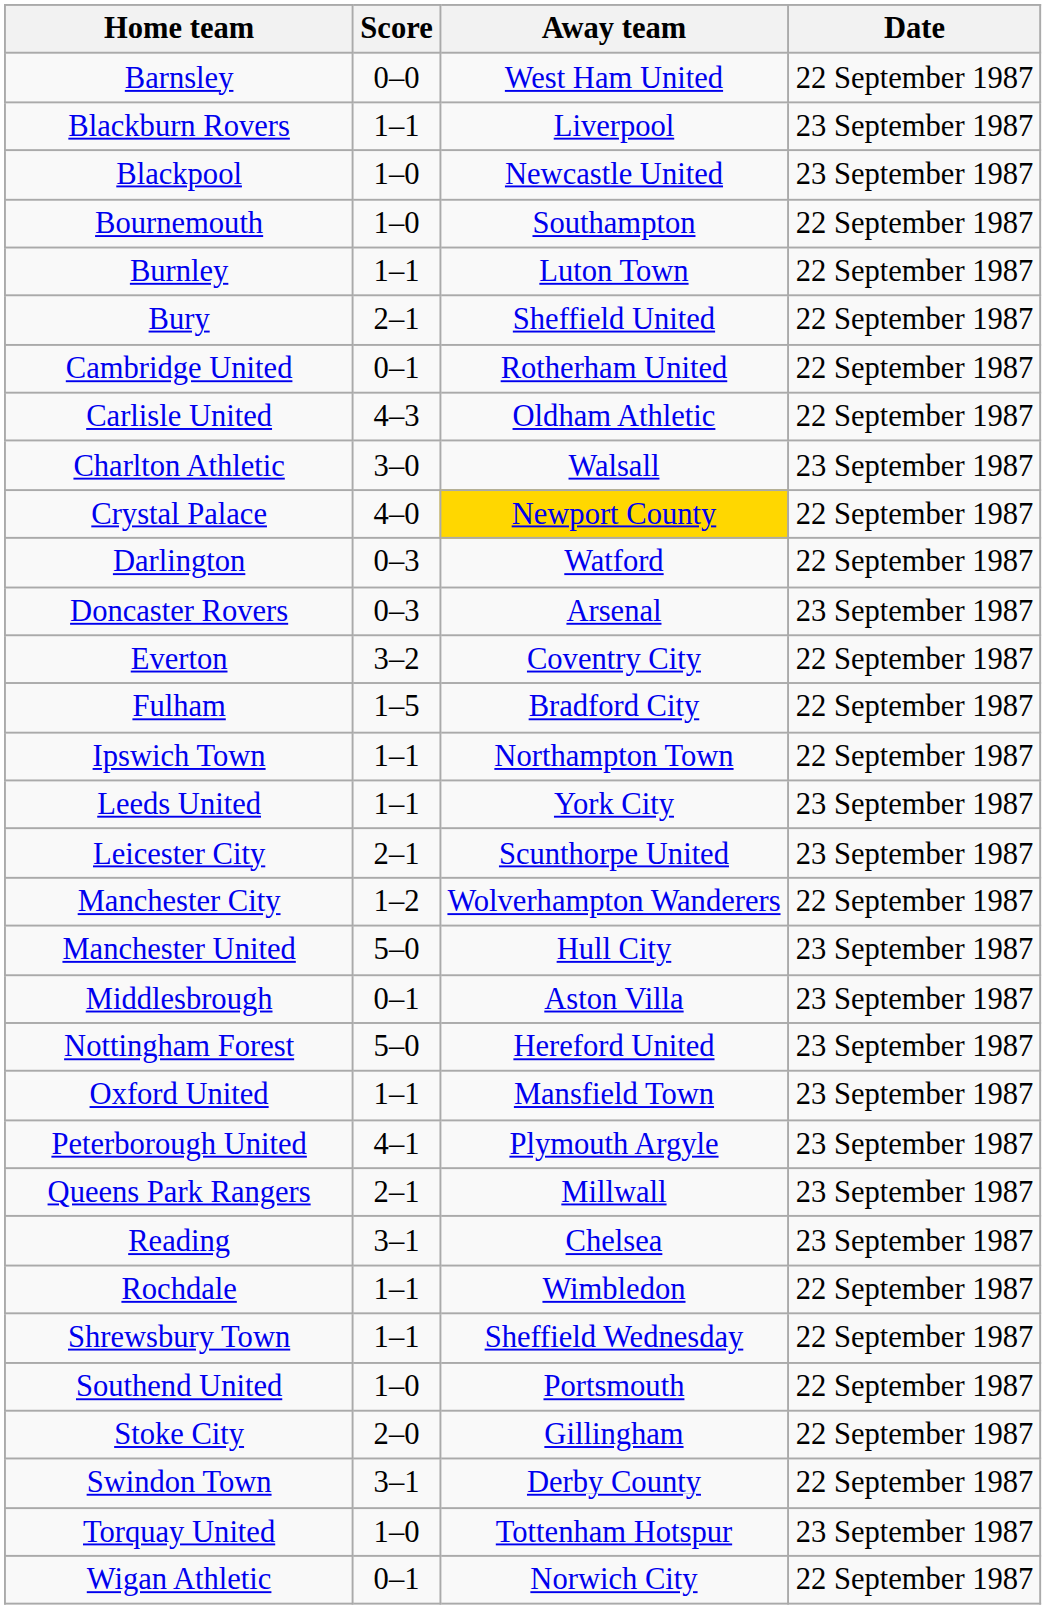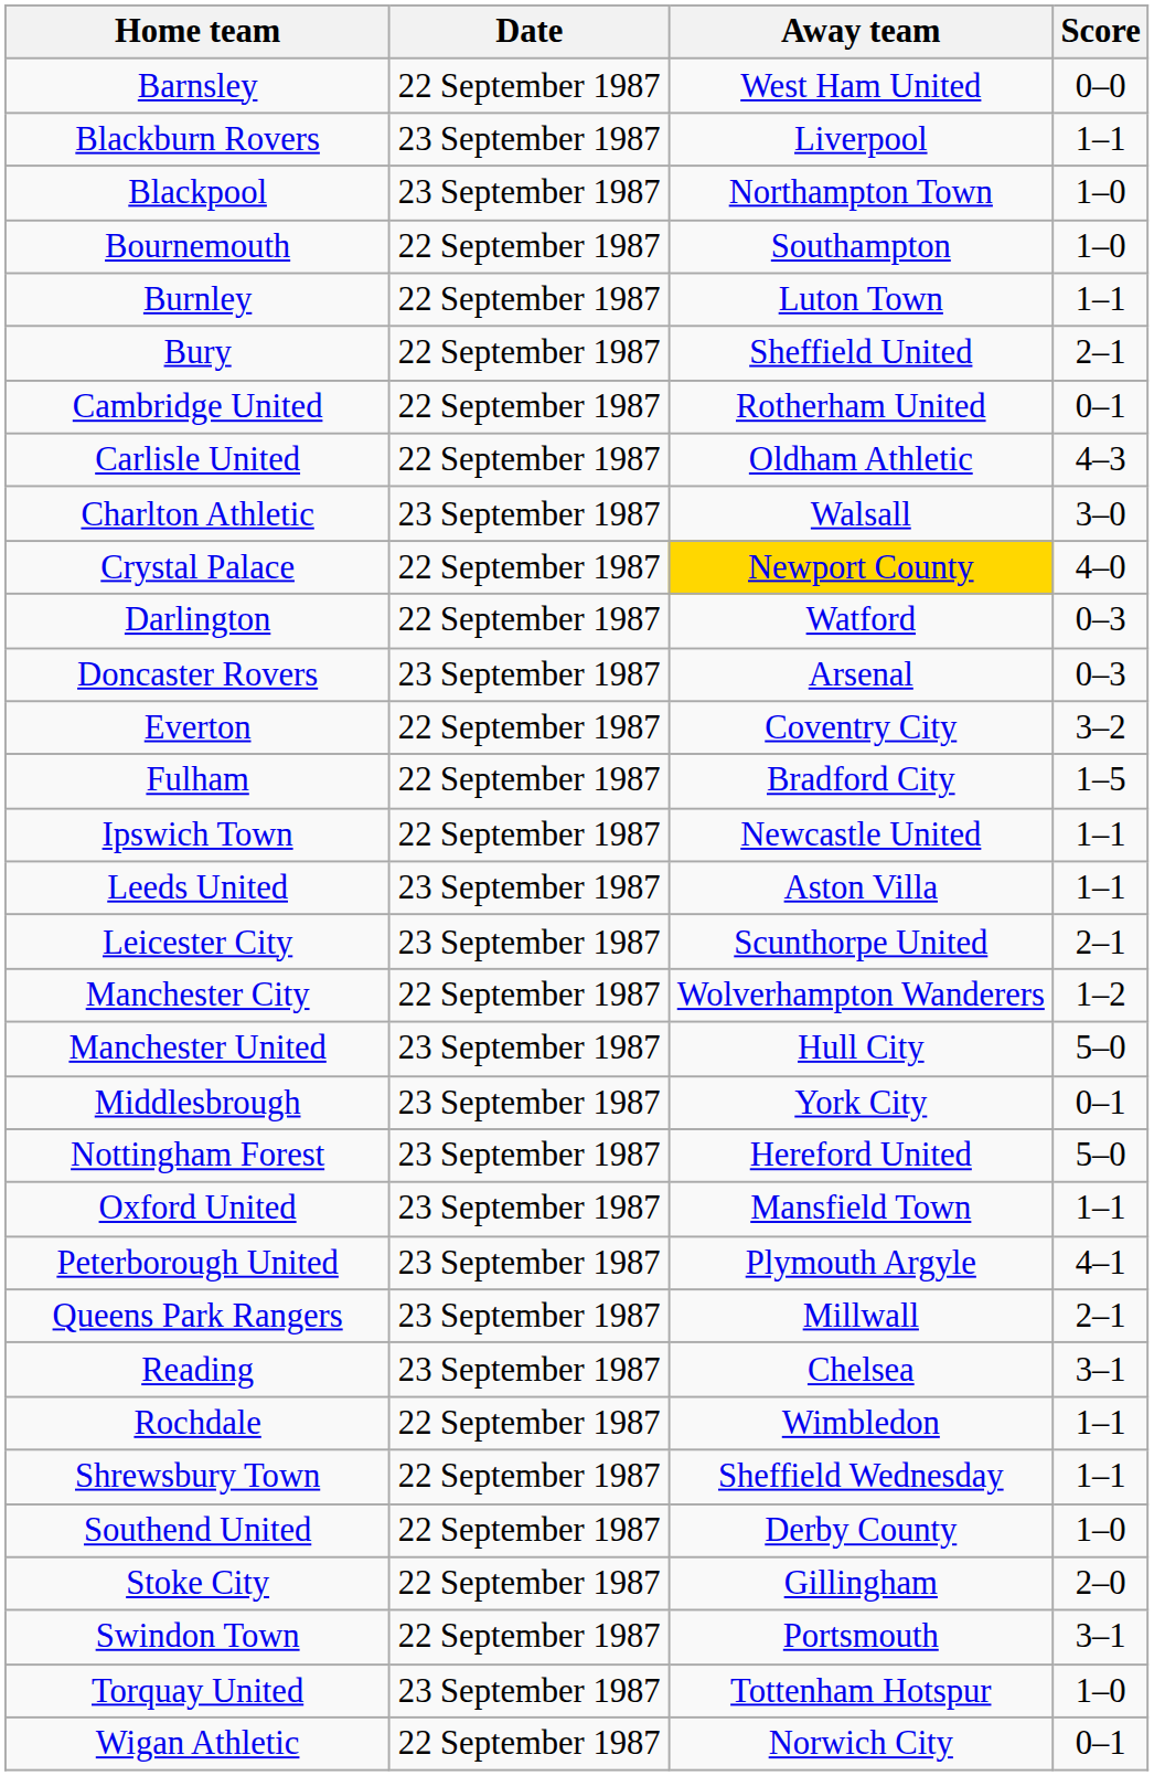columns swapped: Score <-> Date
Blackpool | Away team: Newcastle United -> Northampton Town
Ipswich Town | Away team: Northampton Town -> Newcastle United
Leeds United | Away team: York City -> Aston Villa
Middlesbrough | Away team: Aston Villa -> York City
Southend United | Away team: Portsmouth -> Derby County
Swindon Town | Away team: Derby County -> Portsmouth
